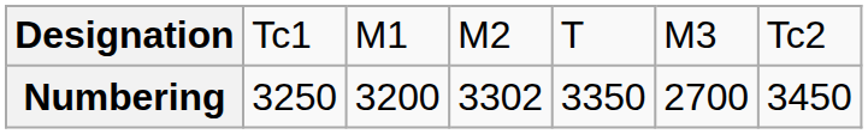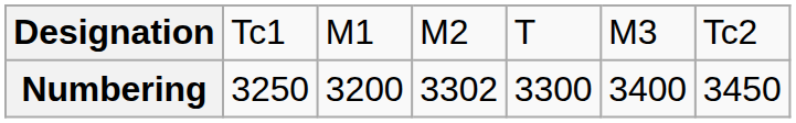Numbering | column 5: 3350 -> 3300
Numbering | column 6: 2700 -> 3400
